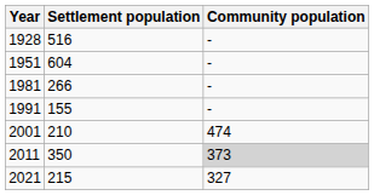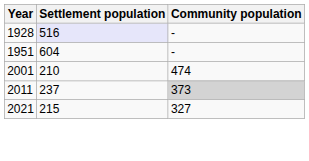1928 | Settlement population: no background -> lavender background
- row: 1981 | 266 | -
- row: 1991 | 155 | -
2011 | Settlement population: 350 -> 237
